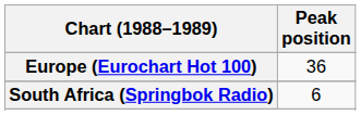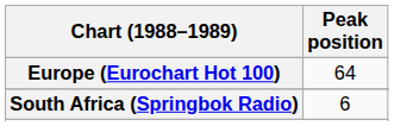Europe (Eurochart Hot 100) | Peak position: 36 -> 64
